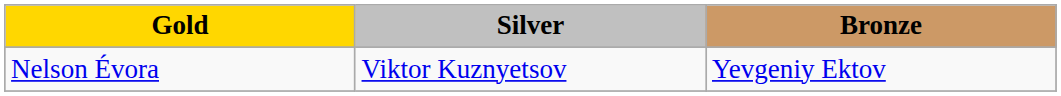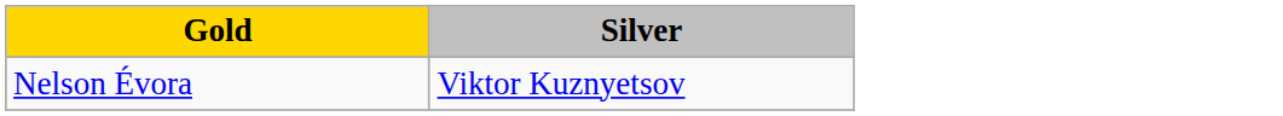- column: Bronze | Yevgeniy Ektov
